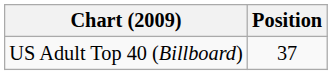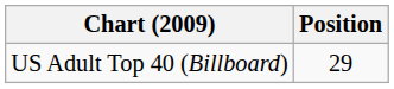US Adult Top 40 (Billboard) | Position: 37 -> 29
